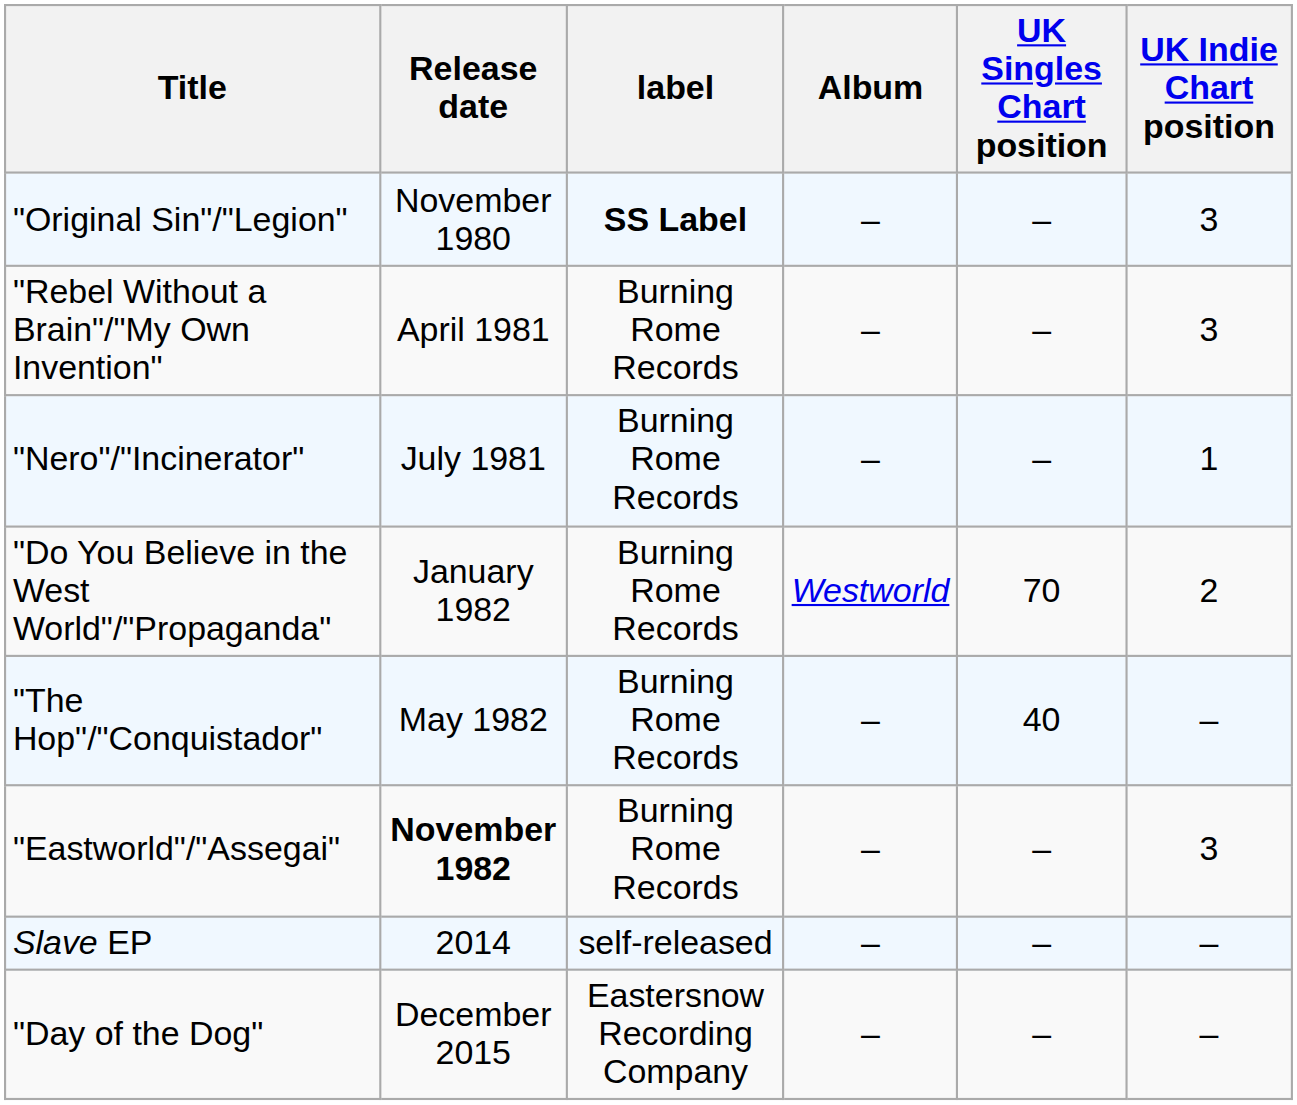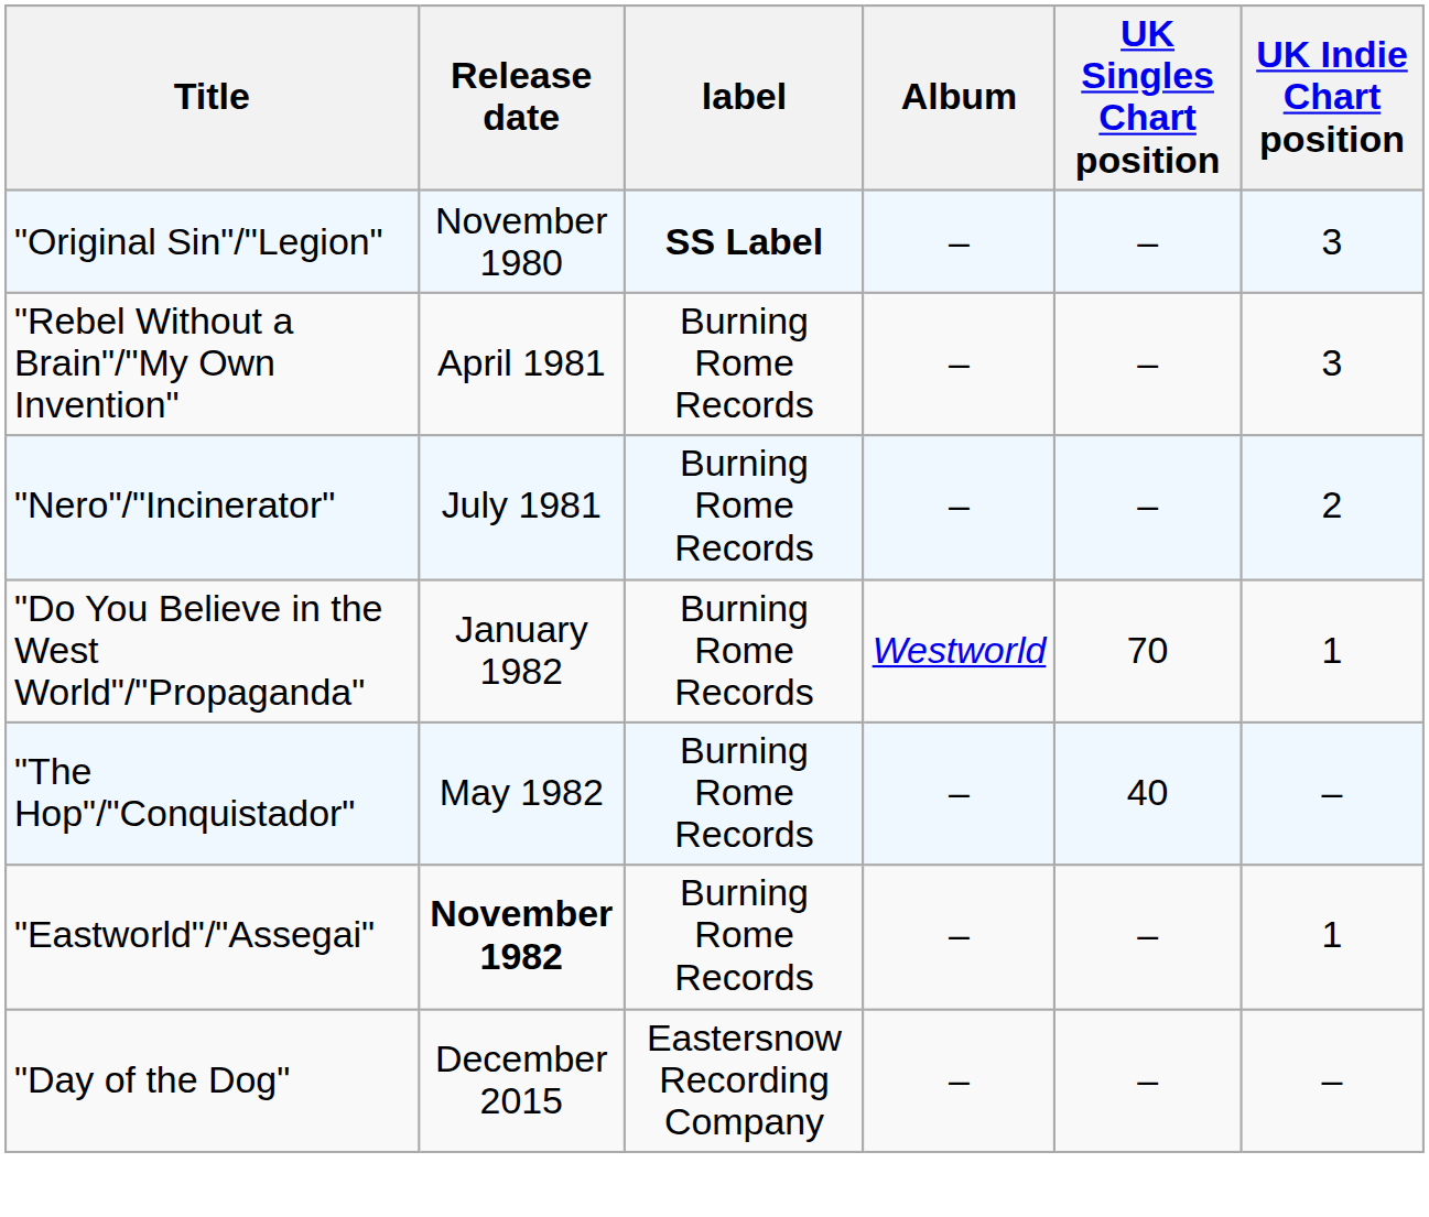"Nero"/"Incinerator" | UK Indie Chart position: 1 -> 2
"Do You Believe in the West World"/"Propaganda" | UK Indie Chart position: 2 -> 1
"Eastworld"/"Assegai" | UK Indie Chart position: 3 -> 1
- row: Slave EP | 2014 | self-released | – | – | –
